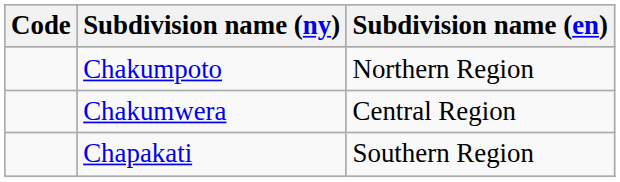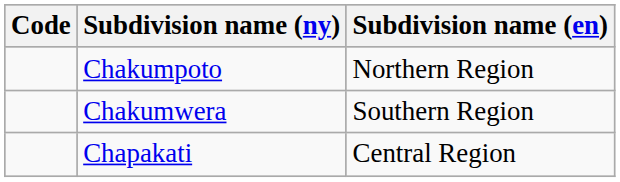Chakumwera | Subdivision name (en): Central Region -> Southern Region
Chapakati | Subdivision name (en): Southern Region -> Central Region
